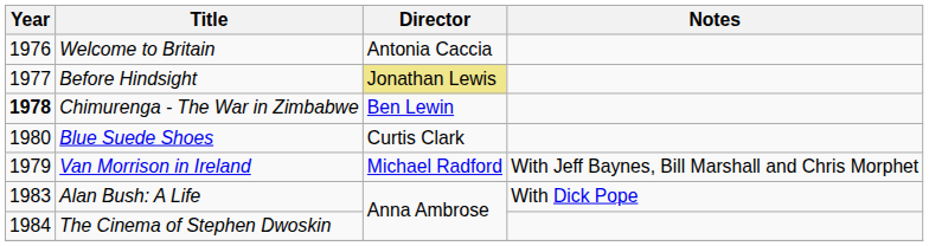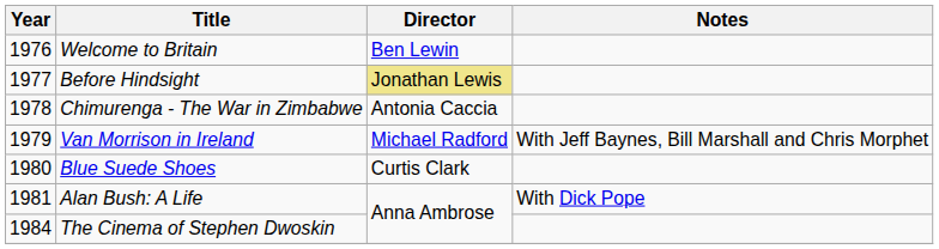Welcome to Britain | Director: Antonia Caccia -> Ben Lewin
Chimurenga - The War in Zimbabwe | Year: bold -> normal
Chimurenga - The War in Zimbabwe | Director: Ben Lewin -> Antonia Caccia
rows swapped: Blue Suede Shoes <-> Van Morrison in Ireland
Alan Bush: A Life | Year: 1983 -> 1981
